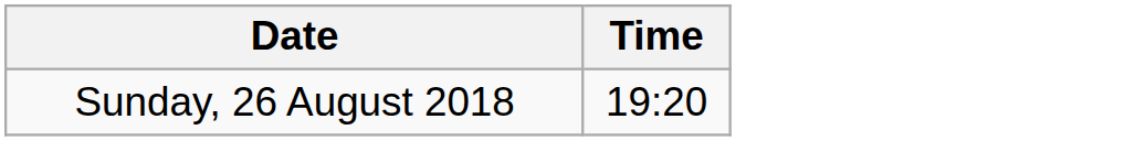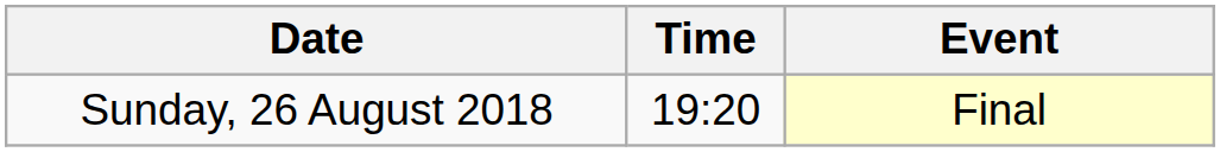+ column: Event | Final
